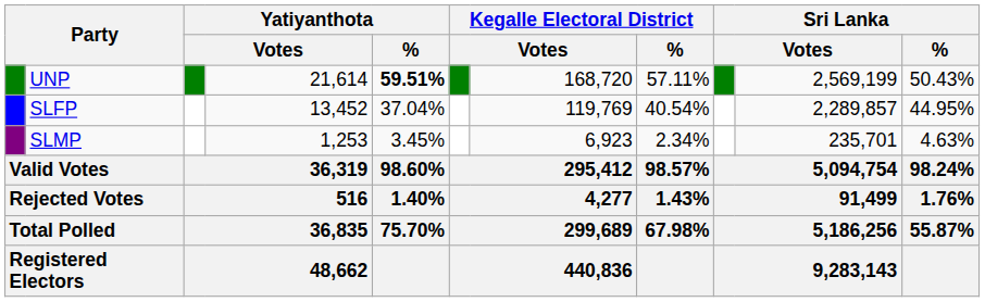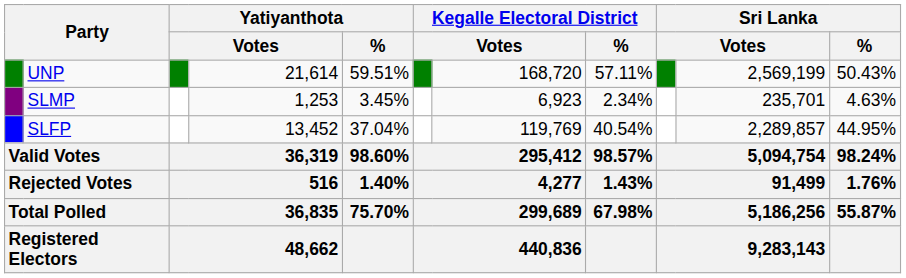UNP | Yatiyanthota / %: bold -> normal
rows swapped: SLFP <-> SLMP
